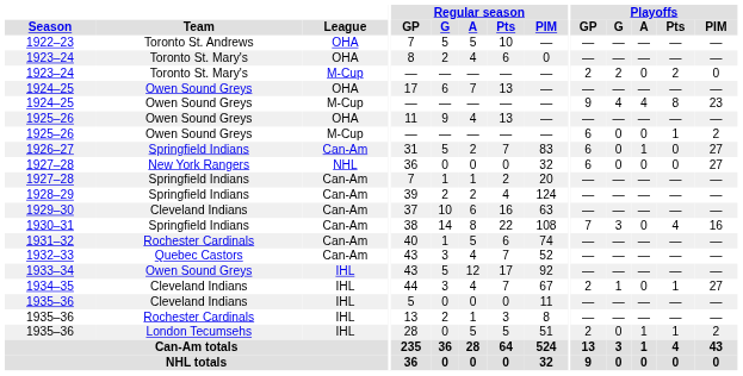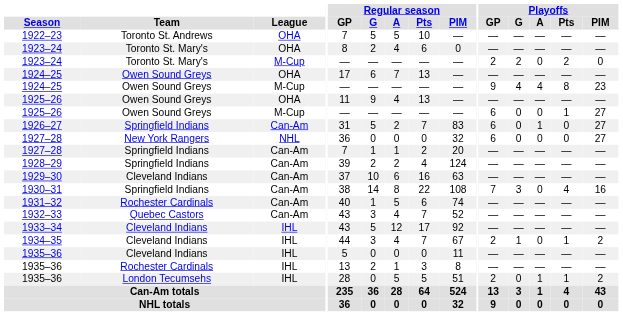1925–26 / M-Cup | Playoffs / PIM: 2 -> 27
1933–34 | Team: Owen Sound Greys -> Cleveland Indians
1934–35 | Playoffs / PIM: 27 -> 2
